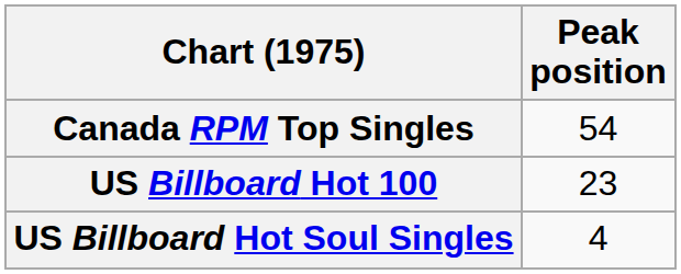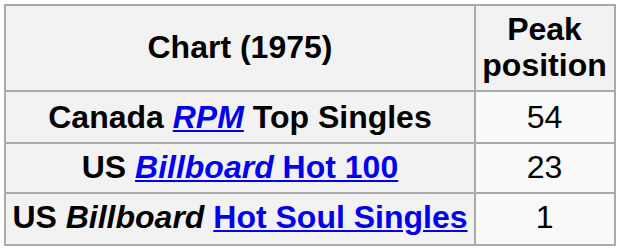US Billboard Hot Soul Singles | Peak position: 4 -> 1
